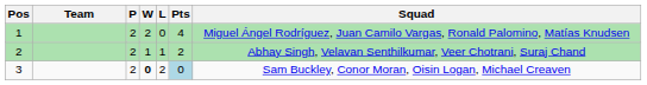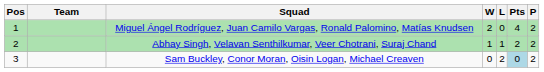columns swapped: P <-> Squad
3 | W: bold -> normal
